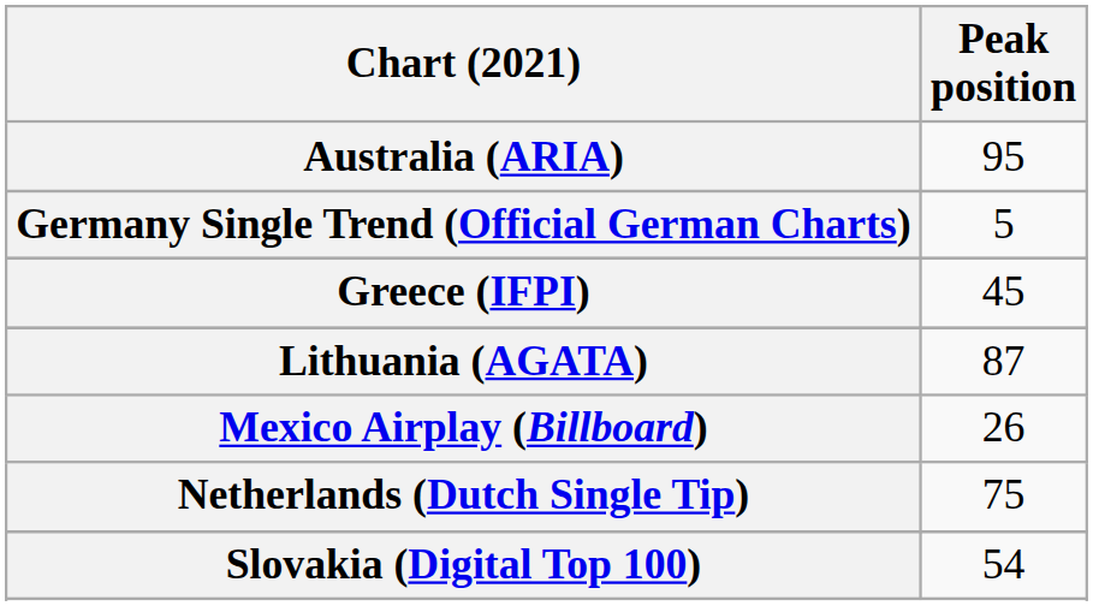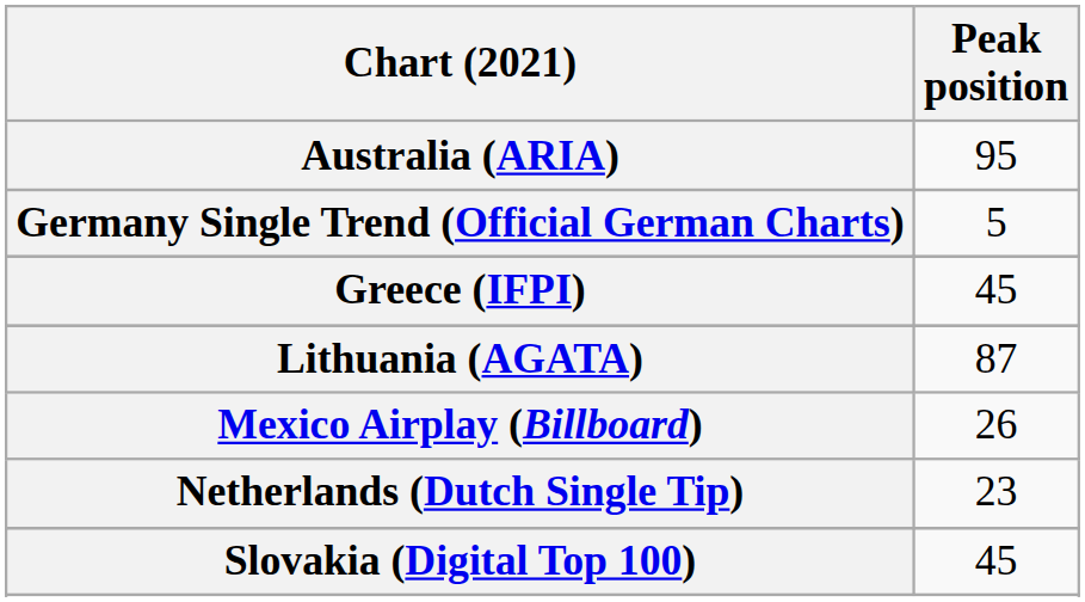Netherlands (Dutch Single Tip) | Peak position: 75 -> 23
Slovakia (Digital Top 100) | Peak position: 54 -> 45
